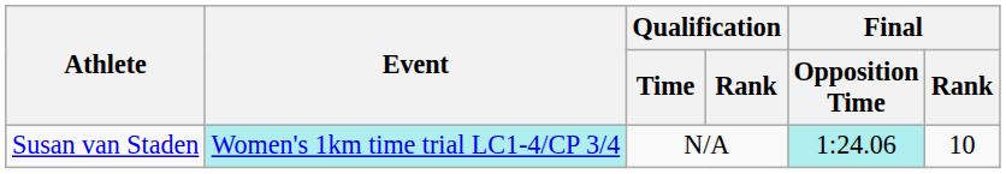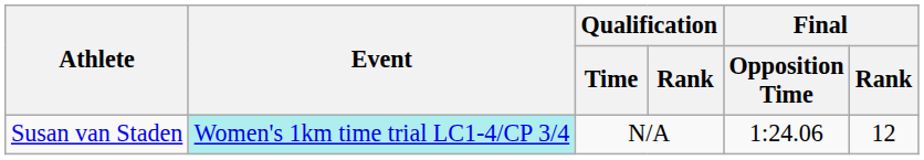Susan van Staden | Final / Opposition Time: paleturquoise background -> no background
Susan van Staden | Final / Rank: 10 -> 12
